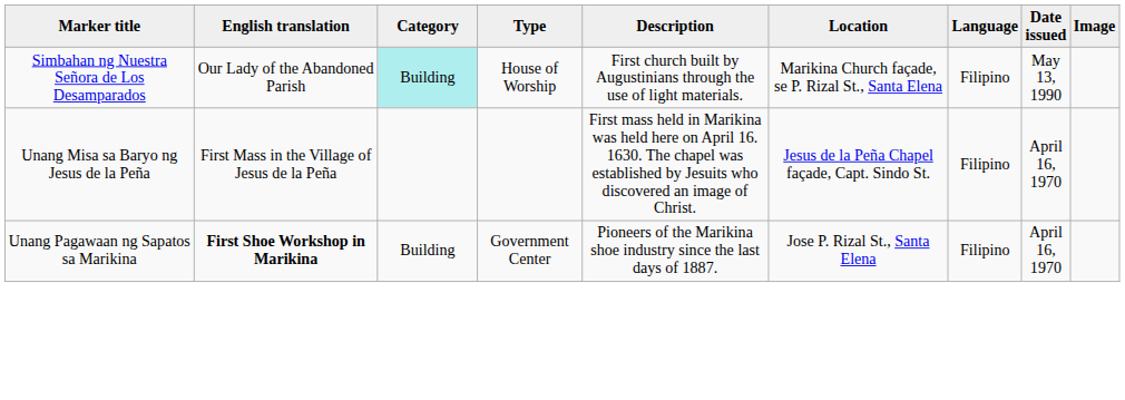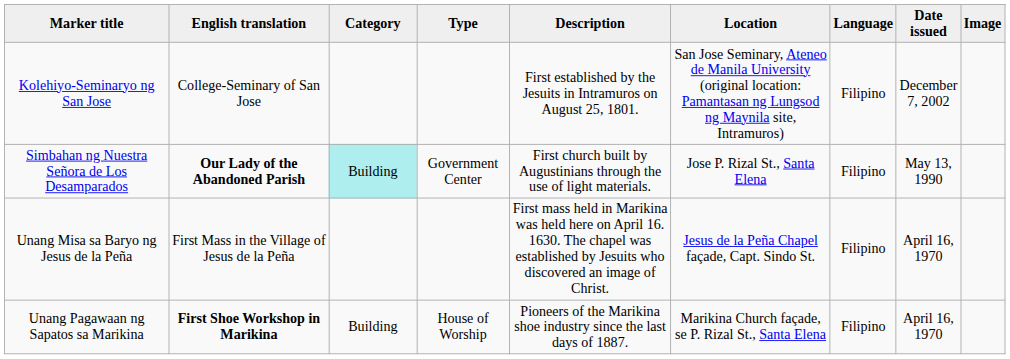+ row: Kolehiyo-Seminaryo ng San Jose | College-Seminary of San Jose | First established by the Jesuits in Intramuros on August 25, 1801. | San Jose Seminary, Ateneo de Manila University (original location: Pamantasan ng Lungsod ng Maynila site, Intramuros) | Filipino | December 7, 2002
Simbahan ng Nuestra Señora de Los Desamparados | English translation: normal -> bold
Simbahan ng Nuestra Señora de Los Desamparados | Type: House of Worship -> Government Center
Simbahan ng Nuestra Señora de Los Desamparados | Location: Marikina Church façade, se P. Rizal St., Santa Elena -> Jose P. Rizal St., Santa Elena
Unang Pagawaan ng Sapatos sa Marikina | Type: Government Center -> House of Worship
Unang Pagawaan ng Sapatos sa Marikina | Location: Jose P. Rizal St., Santa Elena -> Marikina Church façade, se P. Rizal St., Santa Elena
